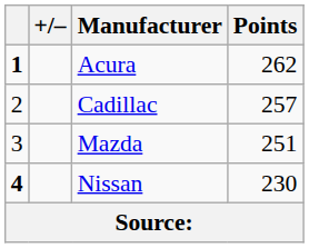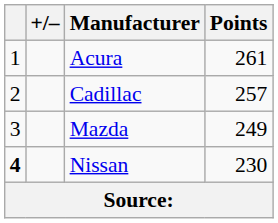Acura | column 1: bold -> normal
Acura | Points: 262 -> 261
Mazda | Points: 251 -> 249
